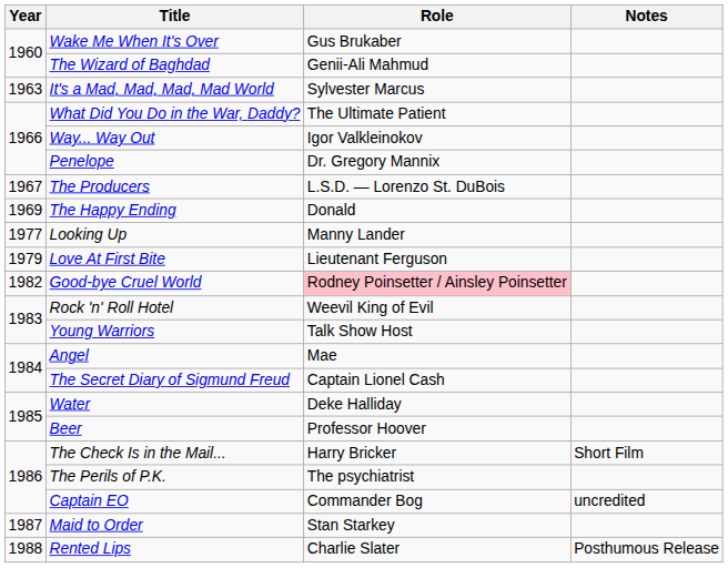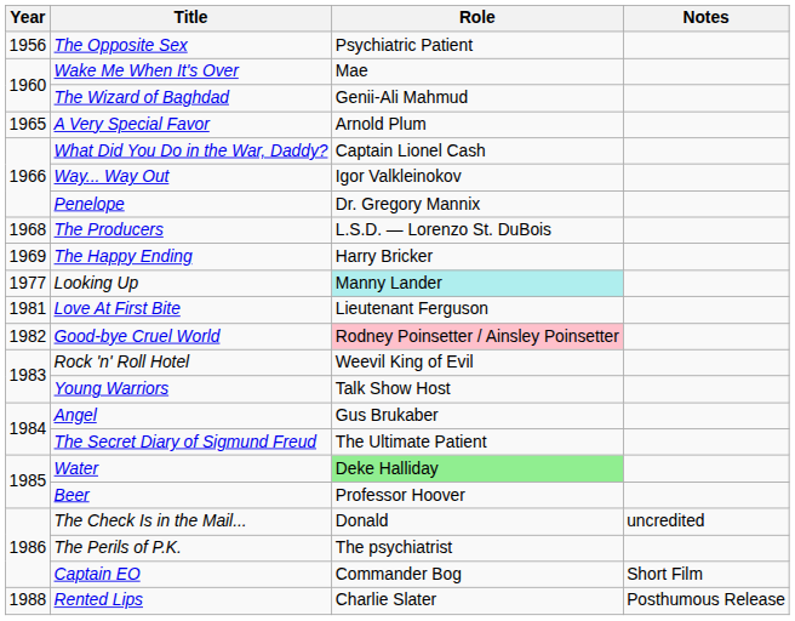+ row: 1956 | The Opposite Sex | Psychiatric Patient
Wake Me When It's Over | Role: Gus Brukaber -> Mae
- row: 1963 | It's a Mad, Mad, Mad, Mad World | Sylvester Marcus
+ row: 1965 | A Very Special Favor | Arnold Plum
What Did You Do in the War, Daddy? | Role: The Ultimate Patient -> Captain Lionel Cash
The Producers | Year: 1967 -> 1968
The Happy Ending | Role: Donald -> Harry Bricker
Looking Up | Role: no background -> paleturquoise background
Love At First Bite | Year: 1979 -> 1981
Angel | Role: Mae -> Gus Brukaber
The Secret Diary of Sigmund Freud | Role: Captain Lionel Cash -> The Ultimate Patient
Water | Role: no background -> lightgreen background
The Check Is in the Mail... | Role: Harry Bricker -> Donald
The Check Is in the Mail... | Notes: Short Film -> uncredited
Captain EO | Notes: uncredited -> Short Film
- row: 1987 | Maid to Order | Stan Starkey
